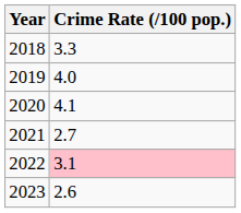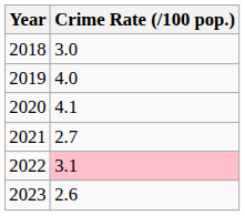2018 | Crime Rate (/100 pop.): 3.3 -> 3.0
